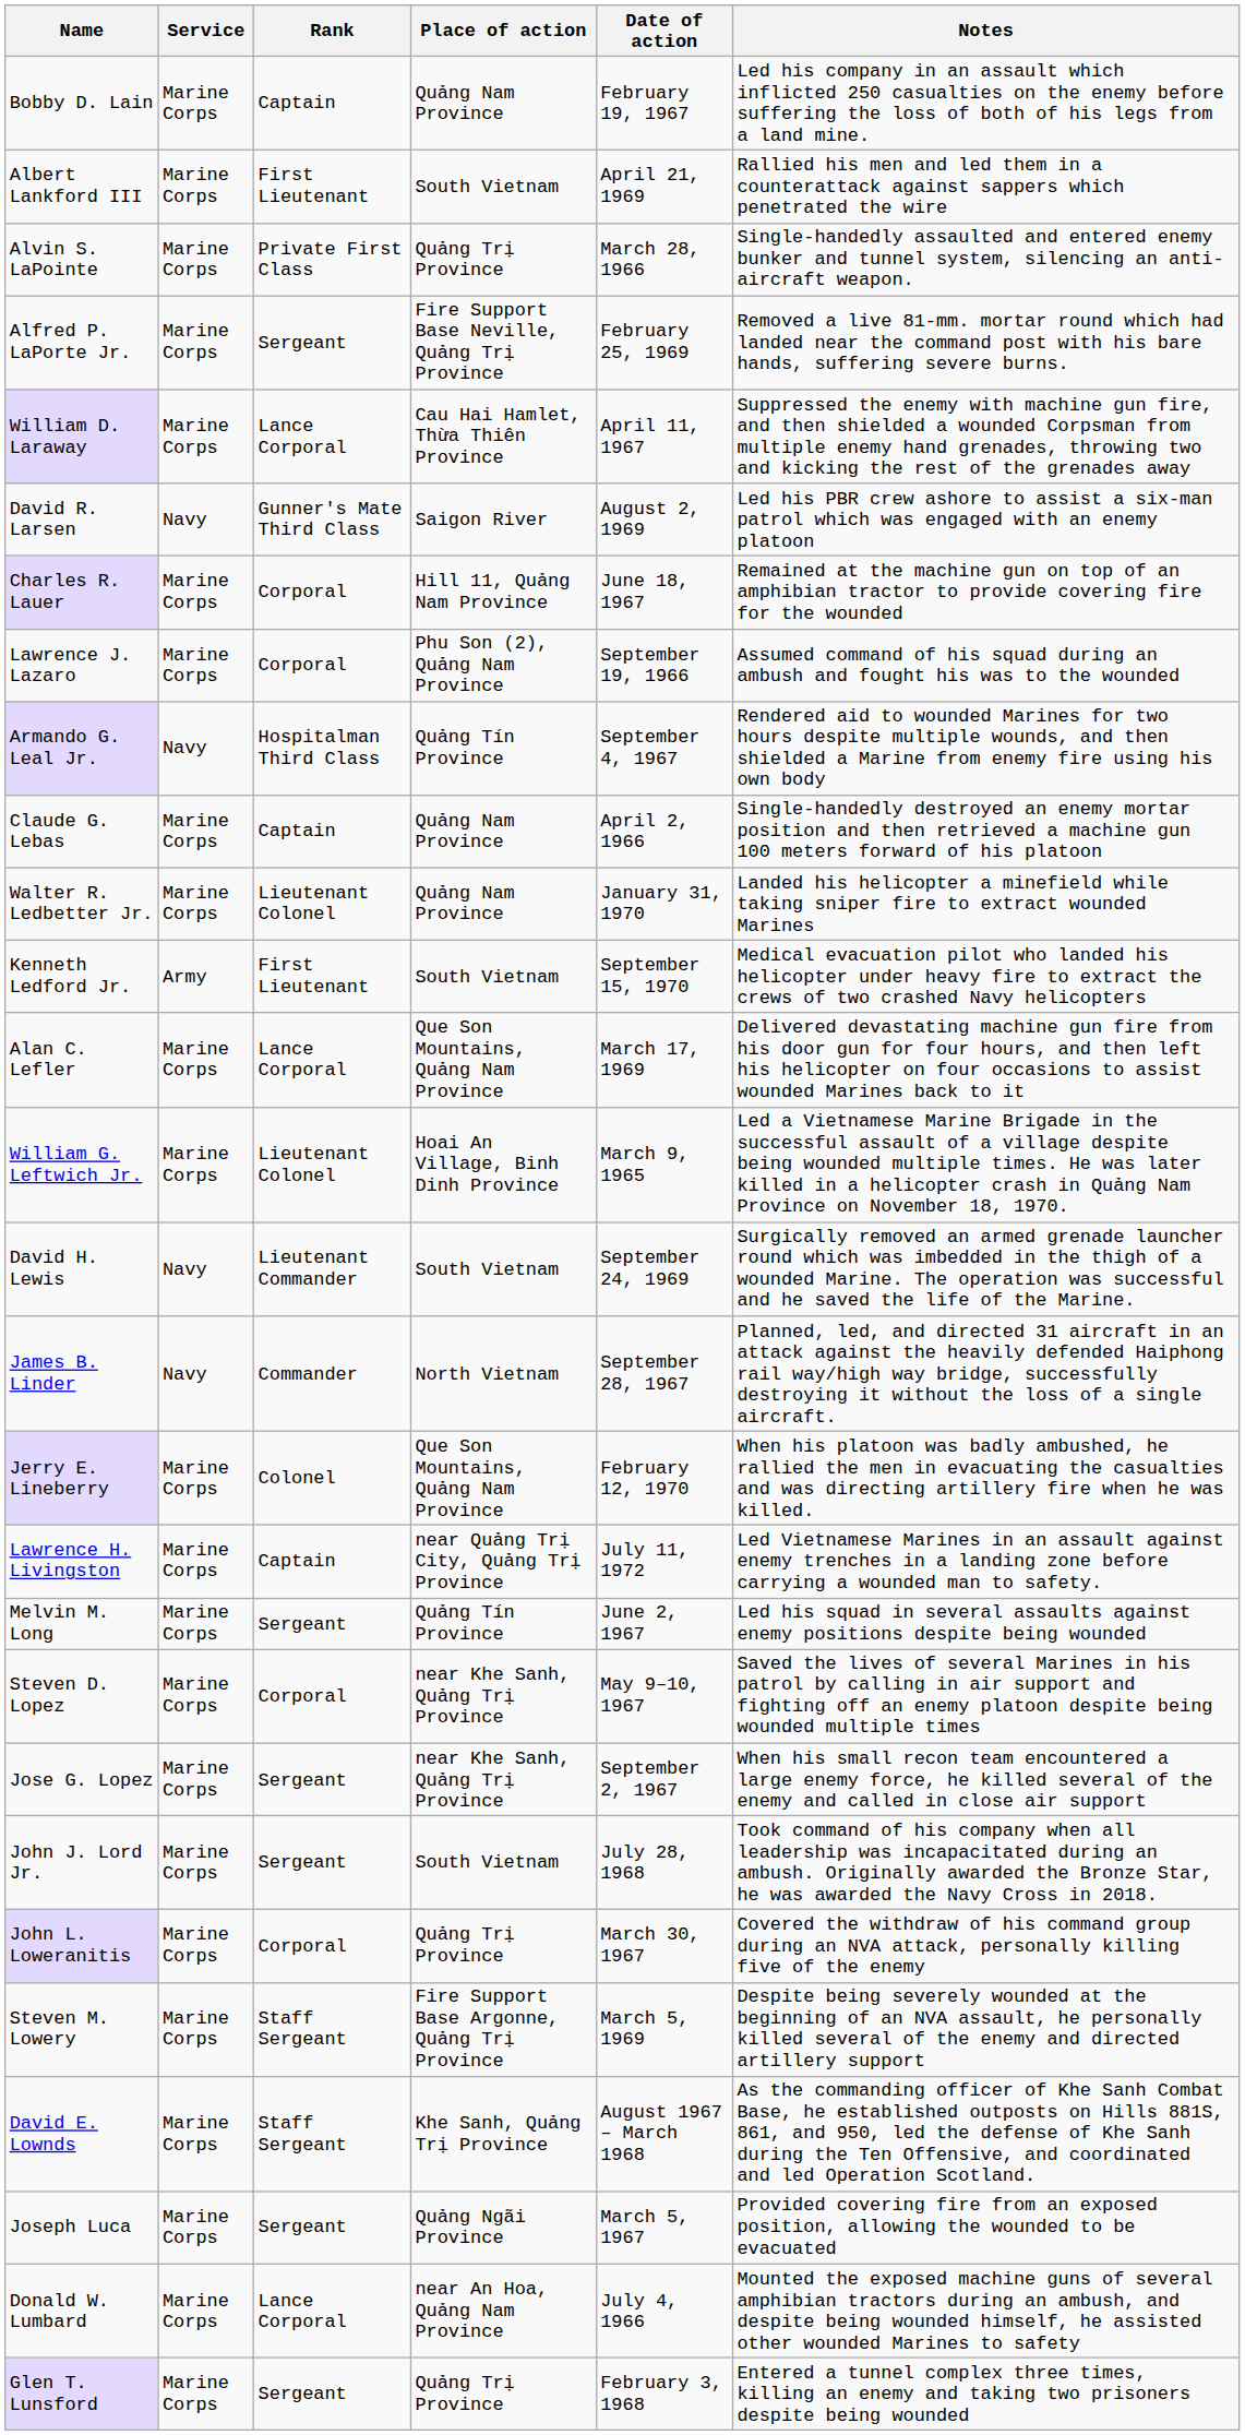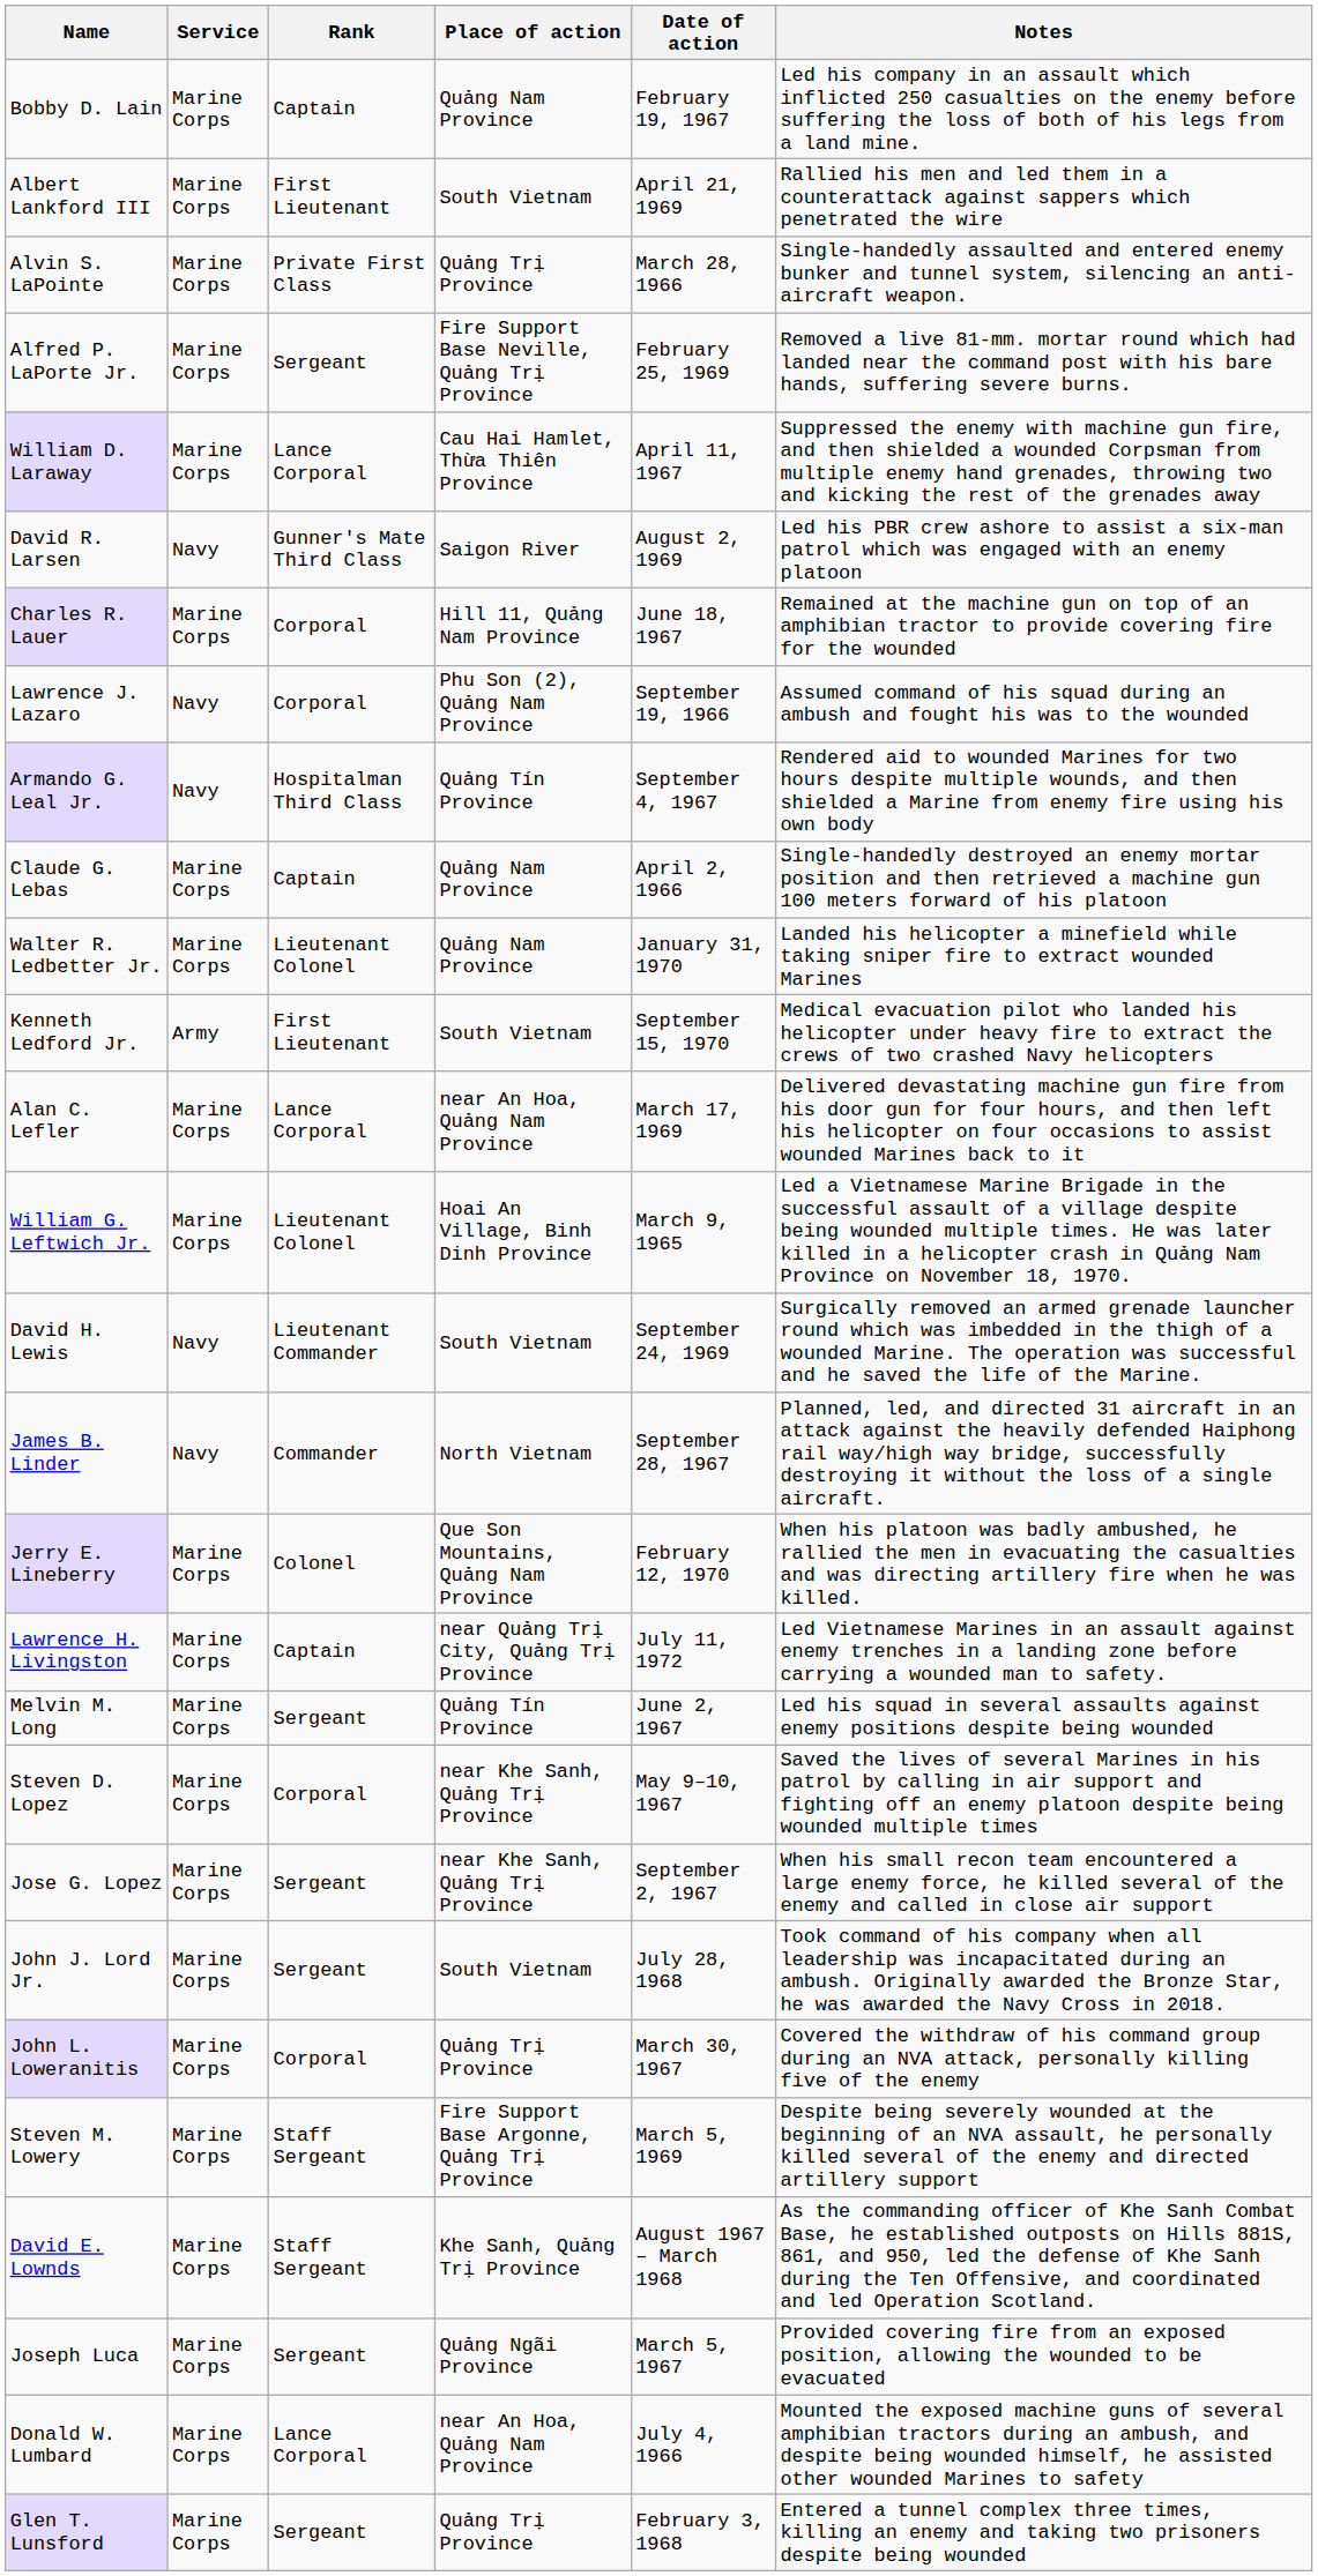Lawrence J. Lazaro | Service: Marine Corps -> Navy
Alan C. Lefler | Place of action: Que Son Mountains, Quảng Nam Province -> near An Hoa, Quảng Nam Province
